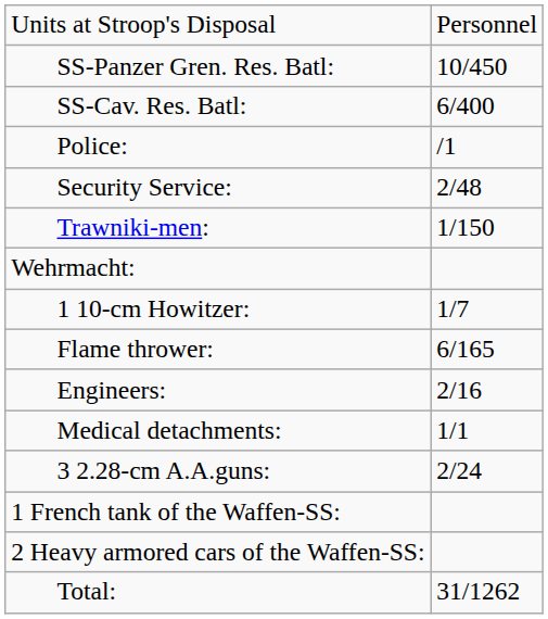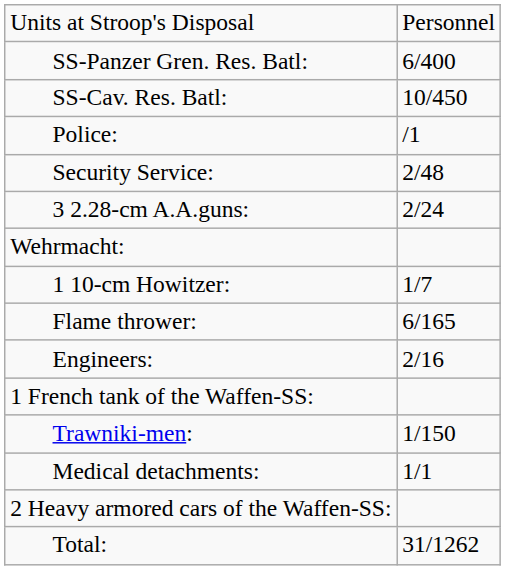SS-Panzer Gren. Res. Batl: | column 2: 10/450 -> 6/400
SS-Cav. Res. Batl: | column 2: 6/400 -> 10/450
rows swapped: Trawniki-men: <-> 3 2.28-cm A.A.guns:
rows swapped: Medical detachments: <-> 1 French tank of the Waffen-SS:
